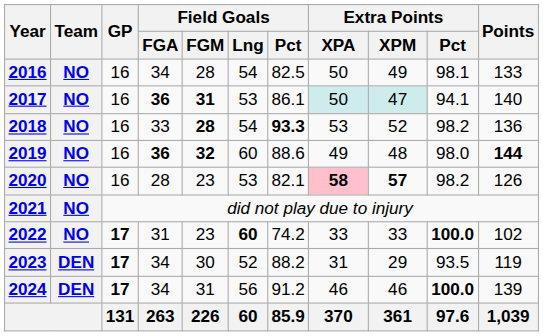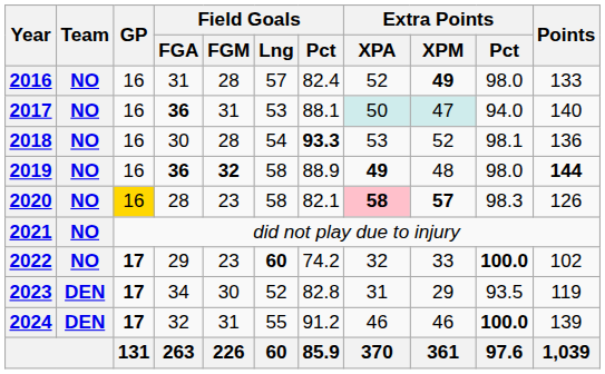2016 | Field Goals / FGA: 34 -> 31
2016 | Field Goals / Lng: 54 -> 57
2016 | Field Goals / Pct: 82.5 -> 82.4
2016 | Extra Points / XPA: 50 -> 52
2016 | Extra Points / XPM: normal -> bold
2016 | Extra Points / Pct: 98.1 -> 98.0
2017 | Field Goals / FGM: bold -> normal
2017 | Field Goals / Pct: 86.1 -> 88.1
2017 | Extra Points / Pct: 94.1 -> 94.0
2018 | Field Goals / FGA: 33 -> 30
2018 | Field Goals / FGM: bold -> normal
2018 | Extra Points / Pct: 98.2 -> 98.1
2019 | Field Goals / Lng: 60 -> 58
2019 | Field Goals / Pct: 88.6 -> 88.9
2019 | Extra Points / XPA: normal -> bold
2020 | GP: no background -> gold background
2020 | Field Goals / Lng: 53 -> 58
2020 | Extra Points / Pct: 98.2 -> 98.3
2022 | Field Goals / FGA: 31 -> 29
2022 | Extra Points / XPA: 33 -> 32
2023 | Field Goals / Pct: 88.2 -> 82.8
2024 | Field Goals / FGA: 34 -> 32
2024 | Field Goals / Lng: 56 -> 55
